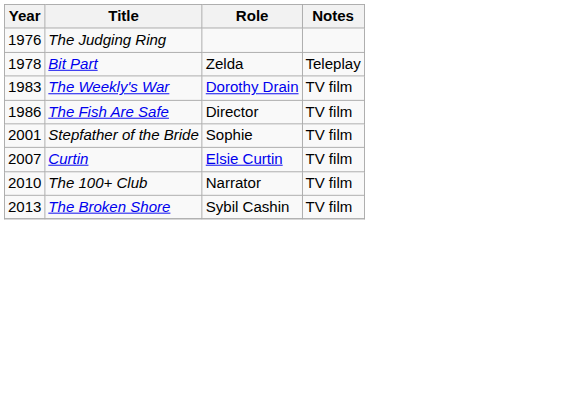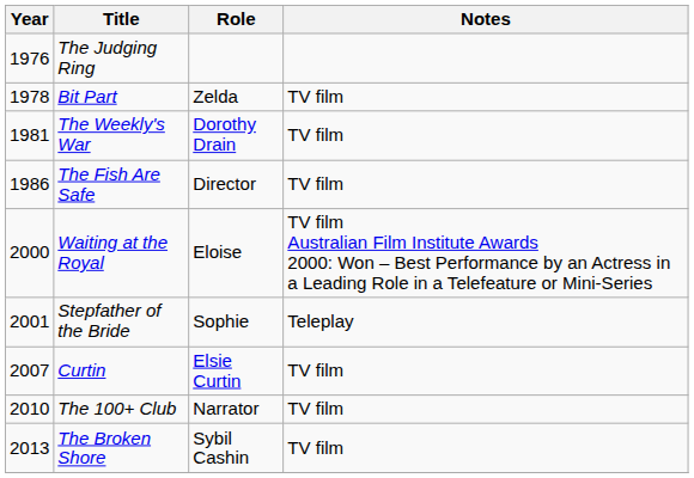Bit Part | Notes: Teleplay -> TV film
The Weekly's War | Year: 1983 -> 1981
+ row: 2000 | Waiting at the Royal | Eloise | TV film Australian Film Institute Awards 2000: Won – Best Performance by an Actress in a Leading Role in a Telefeature or Mini-Series
Stepfather of the Bride | Notes: TV film -> Teleplay
